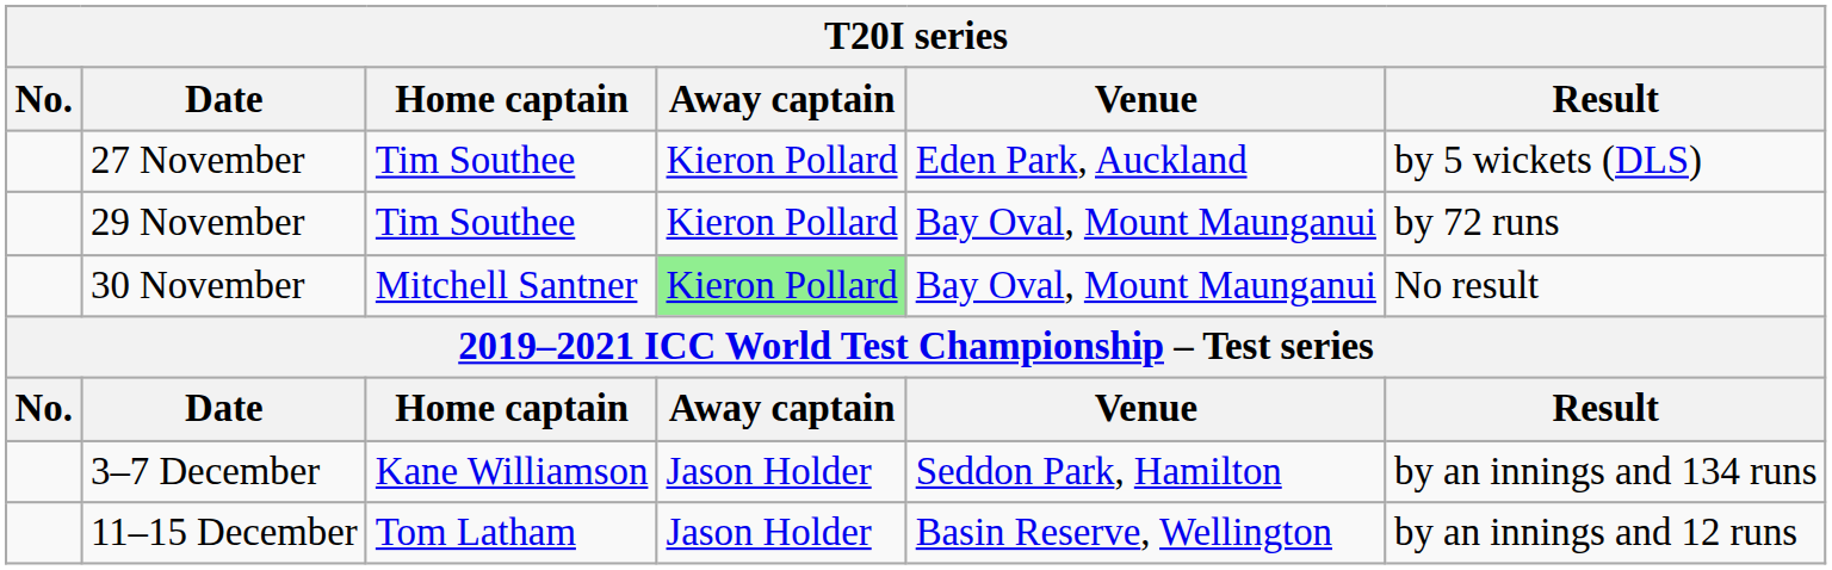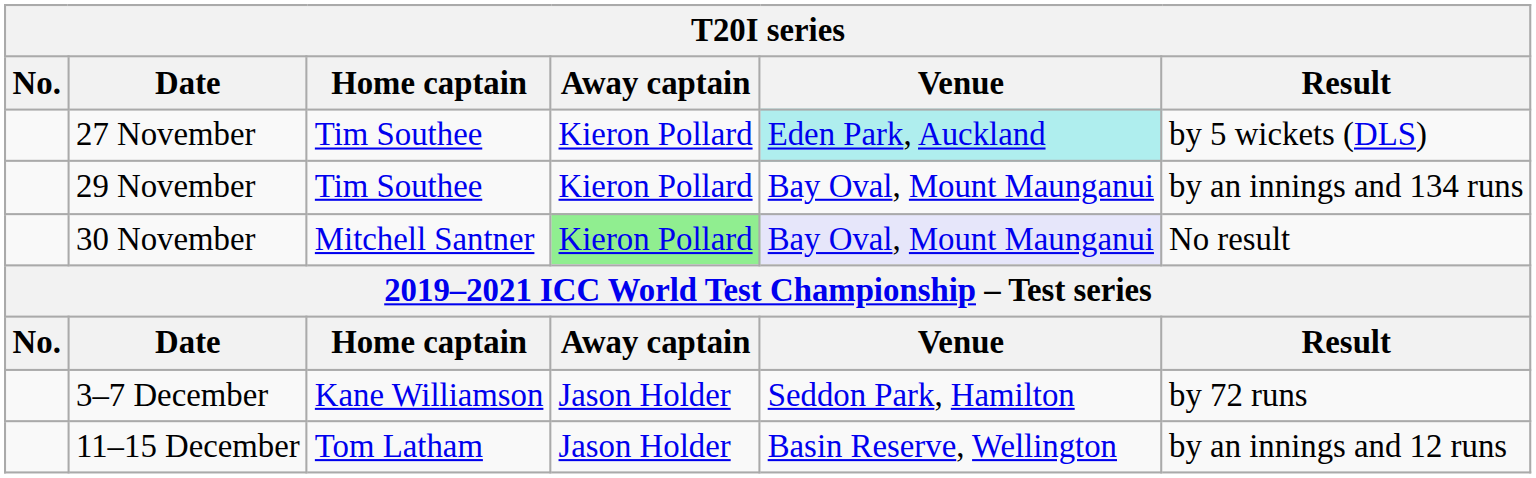27 November | Venue: no background -> paleturquoise background
29 November | Result: by 72 runs -> by an innings and 134 runs
30 November | Venue: no background -> lavender background
3–7 December | Result: by an innings and 134 runs -> by 72 runs
